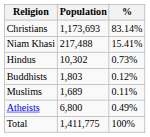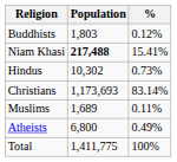rows swapped: Christians <-> Buddhists
Niam Khasi | Population: normal -> bold
